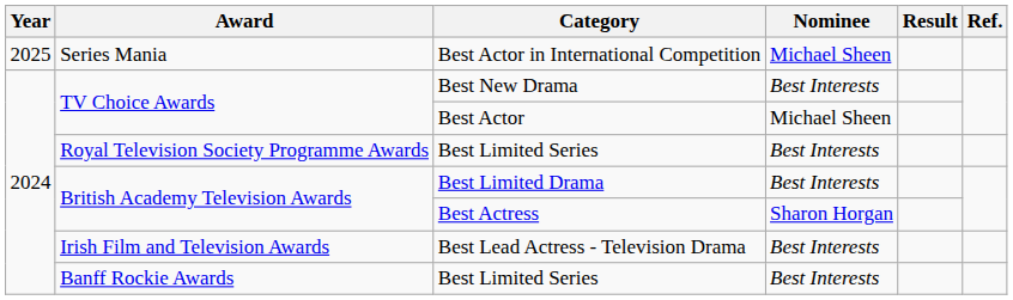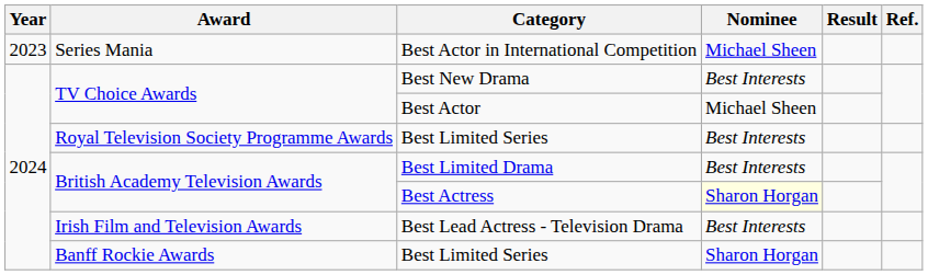Best Actor in International Competition | Year: 2025 -> 2023
Best Actress | Nominee: no background -> lightyellow background
Banff Rockie Awards / Best Limited Series | Nominee: Best Interests -> Sharon Horgan
